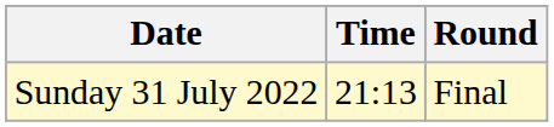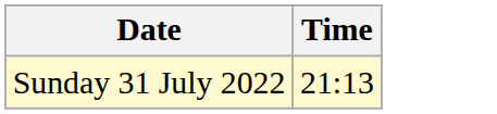- column: Round | Final
